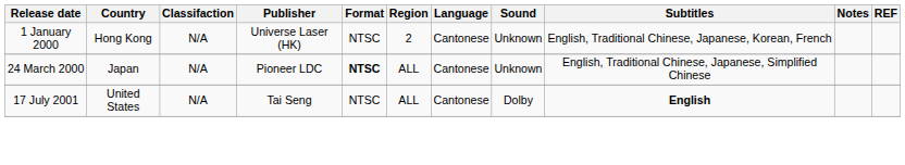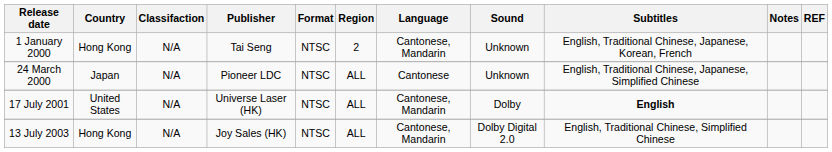1 January 2000 | Publisher: Universe Laser (HK) -> Tai Seng
1 January 2000 | Language: Cantonese -> Cantonese, Mandarin
24 March 2000 | Format: bold -> normal
17 July 2001 | Publisher: Tai Seng -> Universe Laser (HK)
17 July 2001 | Language: Cantonese -> Cantonese, Mandarin
+ row: 13 July 2003 | Hong Kong | N/A | Joy Sales (HK) | NTSC | ALL | Cantonese, Mandarin | Dolby Digital 2.0 | English, Traditional Chinese, Simplified Chinese
